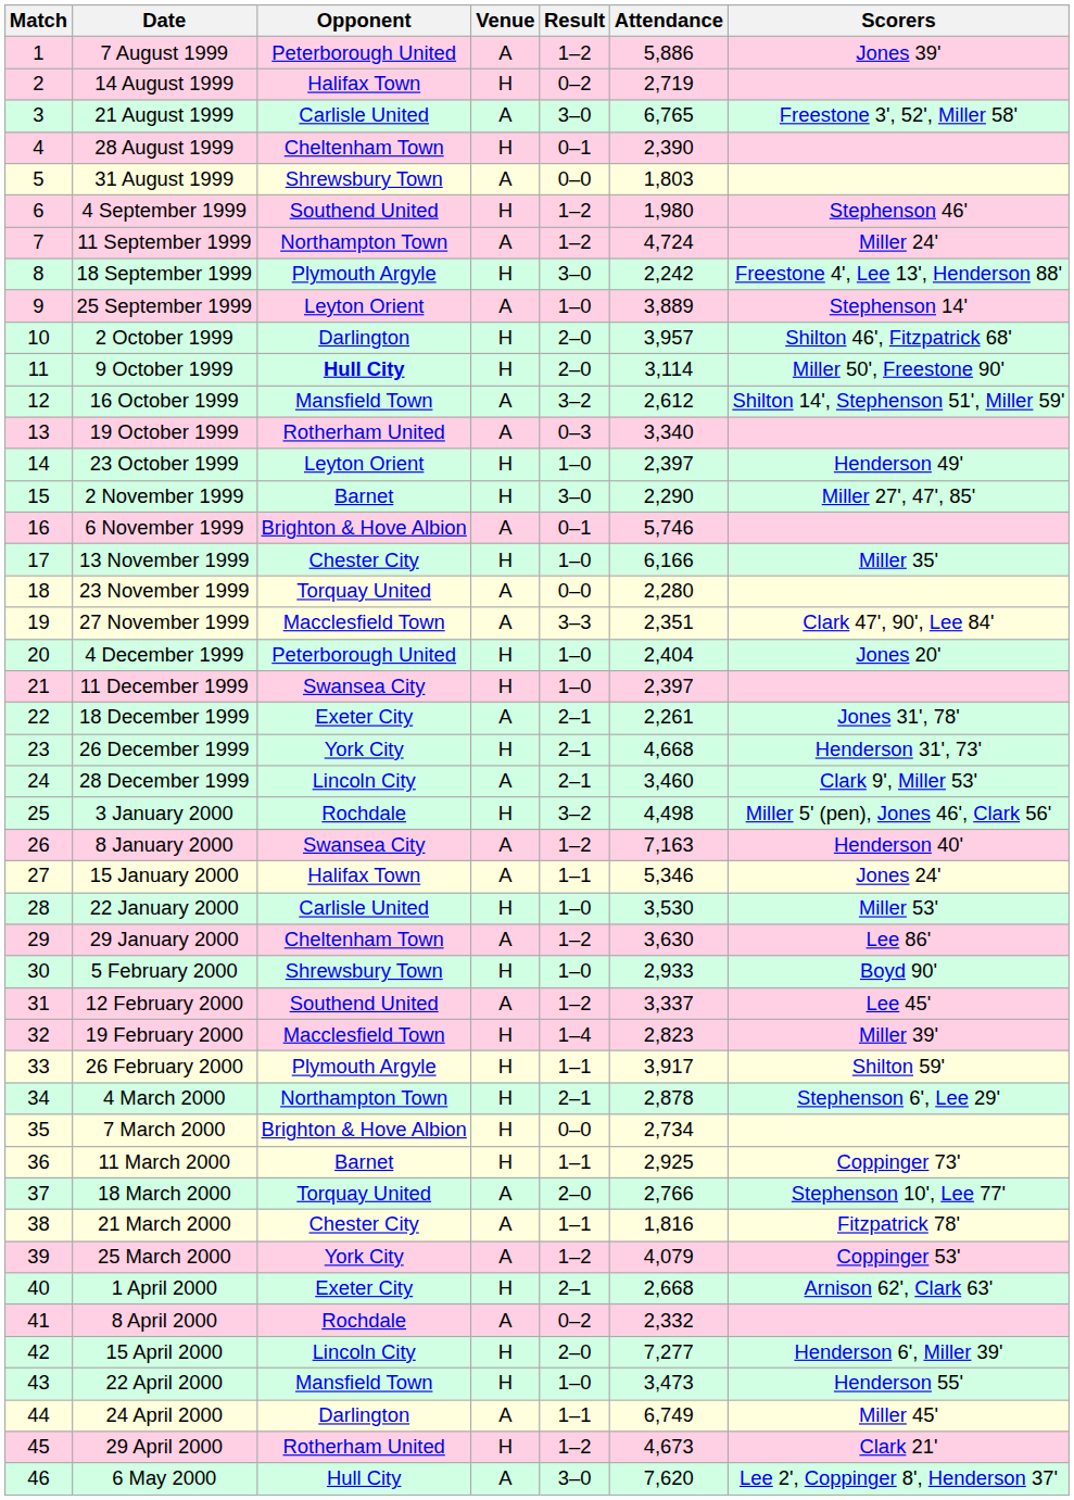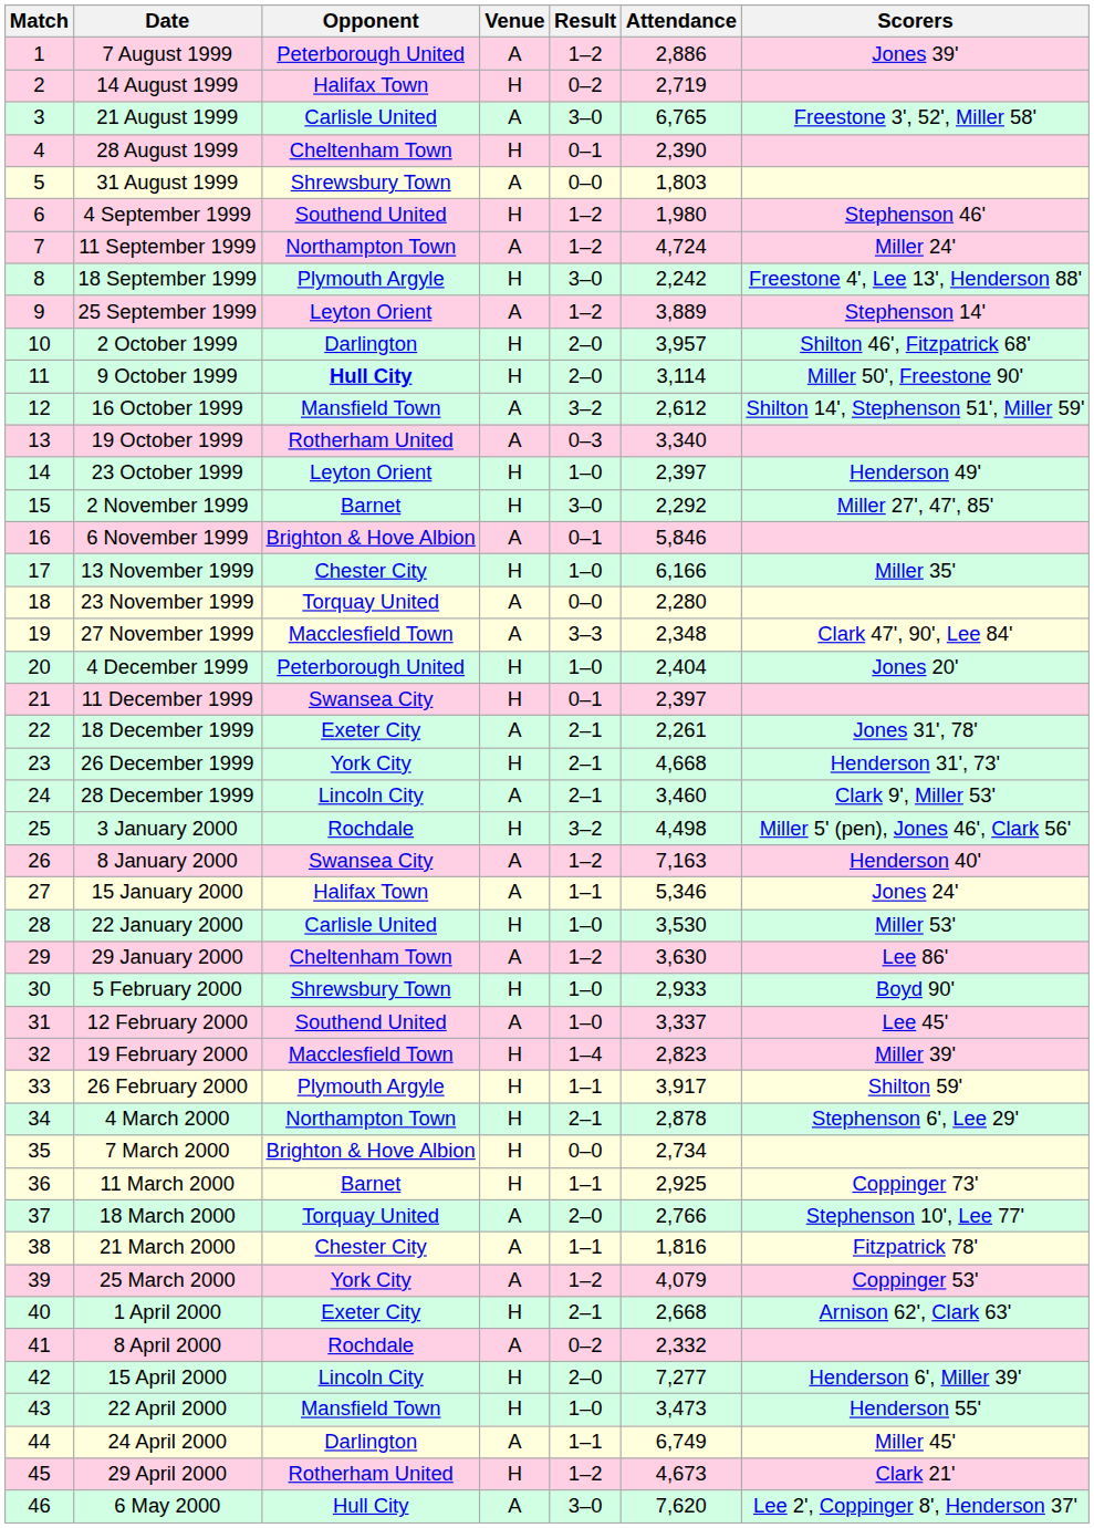7 August 1999 | Attendance: 5,886 -> 2,886
25 September 1999 | Result: 1–0 -> 1–2
2 November 1999 | Attendance: 2,290 -> 2,292
6 November 1999 | Attendance: 5,746 -> 5,846
27 November 1999 | Attendance: 2,351 -> 2,348
11 December 1999 | Result: 1–0 -> 0–1
12 February 2000 | Result: 1–2 -> 1–0
